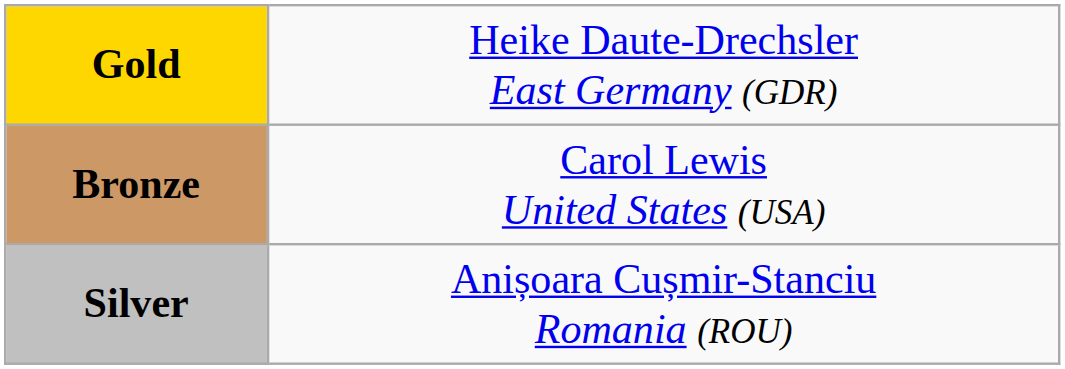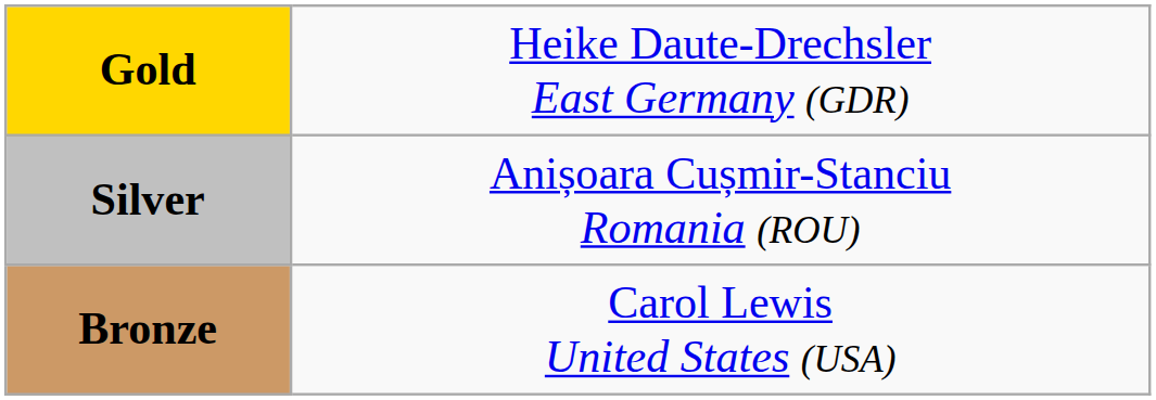rows swapped: Silver <-> Bronze
